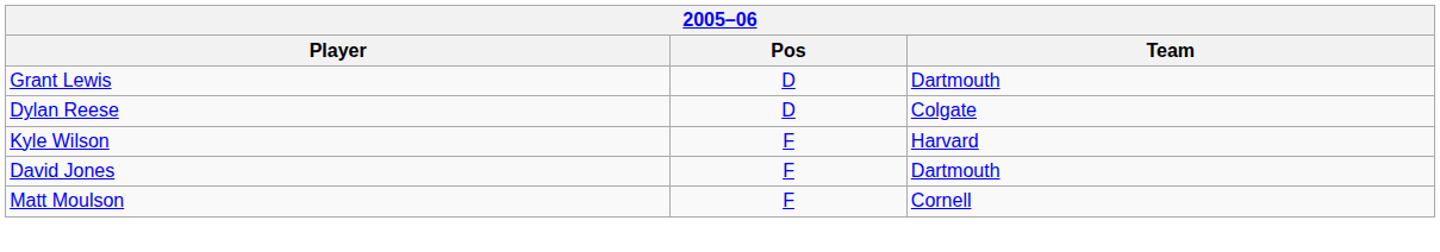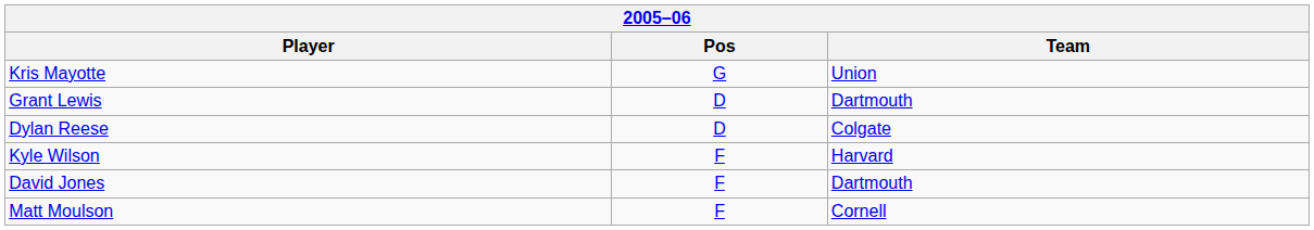+ row: Kris Mayotte | G | Union
